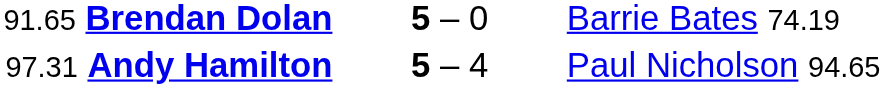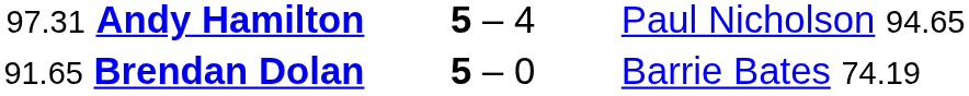rows swapped: 91.65 Brendan Dolan <-> 97.31 Andy Hamilton
